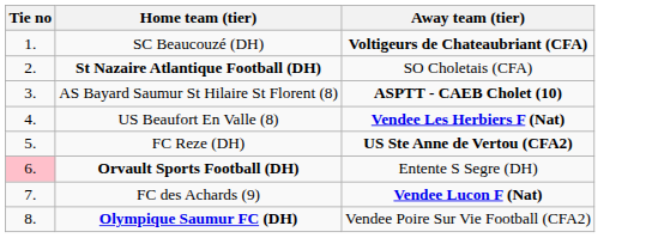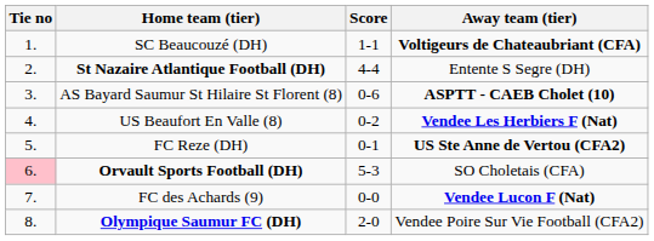+ column: Score | 1-1 | 4-4 | 0-6 | 0-2 | 0-1 | 5-3 | 0-0 | 2-0
St Nazaire Atlantique Football (DH) | Away team (tier): SO Choletais (CFA) -> Entente S Segre (DH)
Orvault Sports Football (DH) | Away team (tier): Entente S Segre (DH) -> SO Choletais (CFA)
